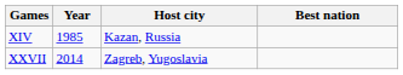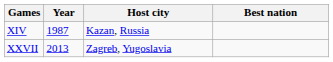XIV | Year: 1985 -> 1987
XXVII | Year: 2014 -> 2013
